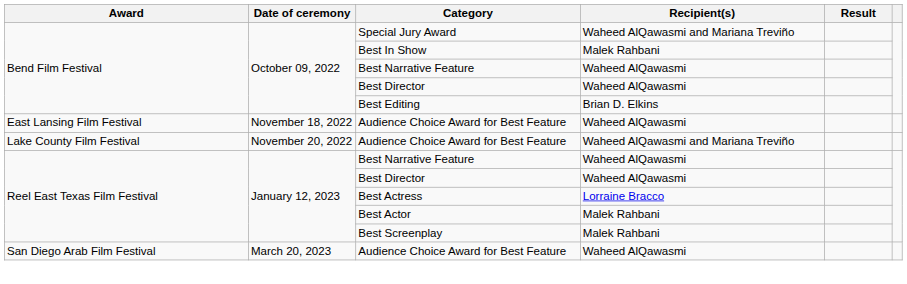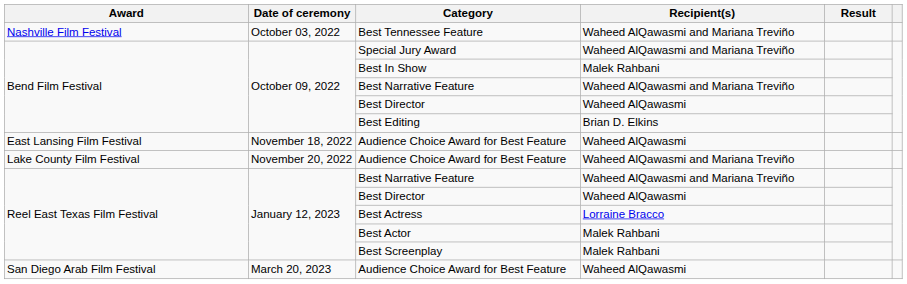+ row: Nashville Film Festival | October 03, 2022 | Best Tennessee Feature | Waheed AlQawasmi and Mariana Treviño
Bend Film Festival / Best Narrative Feature | Recipient(s): Waheed AlQawasmi -> Waheed AlQawasmi and Mariana Treviño
Reel East Texas Film Festival / Best Narrative Feature | Recipient(s): Waheed AlQawasmi -> Waheed AlQawasmi and Mariana Treviño
